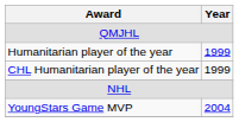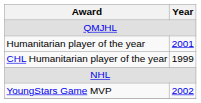Humanitarian player of the year | Year: 1999 -> 2001
YoungStars Game MVP | Year: 2004 -> 2002
